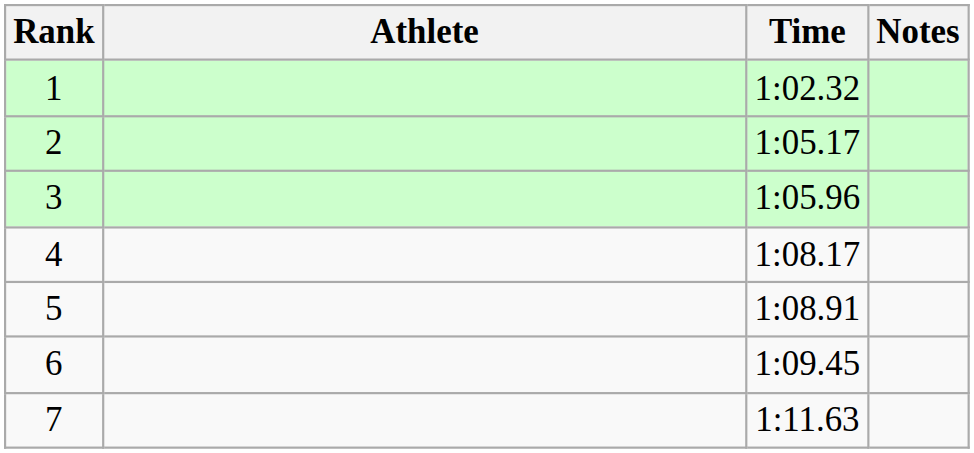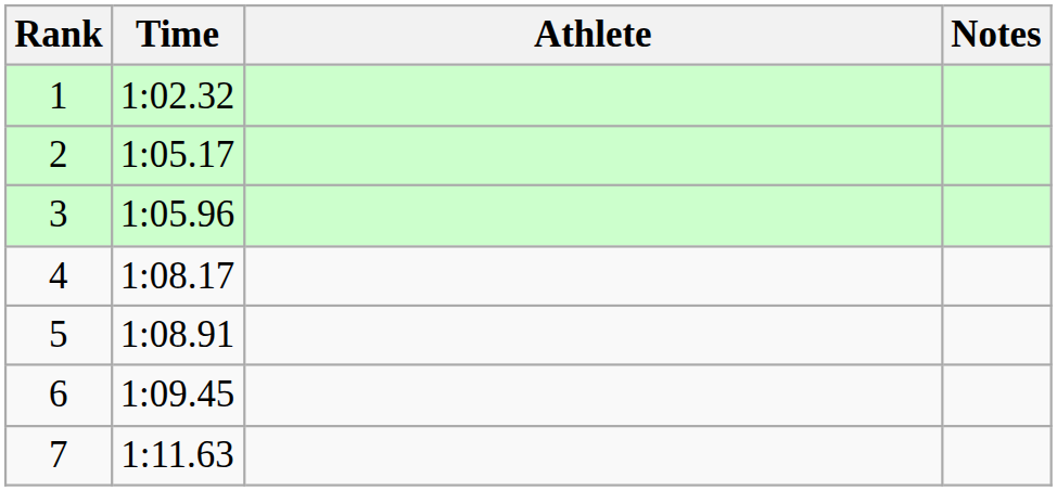columns swapped: Athlete <-> Time
